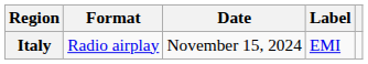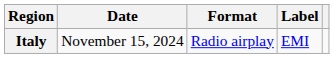columns swapped: Date <-> Format
